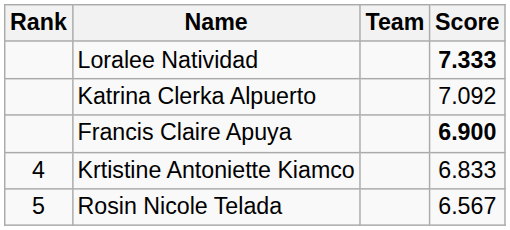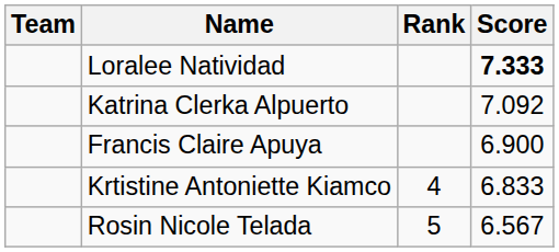columns swapped: Rank <-> Team
Francis Claire Apuya | Score: bold -> normal
